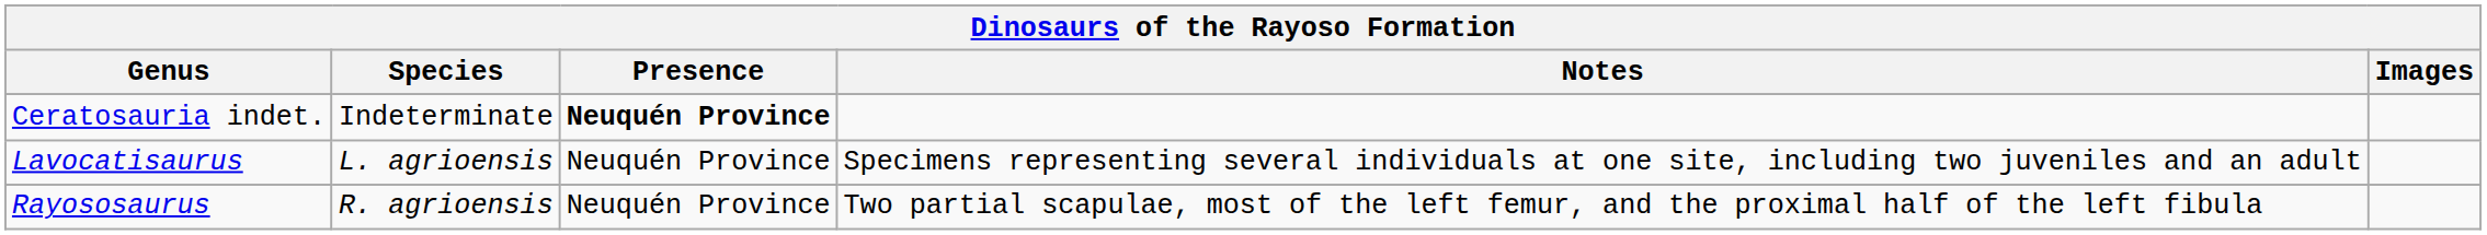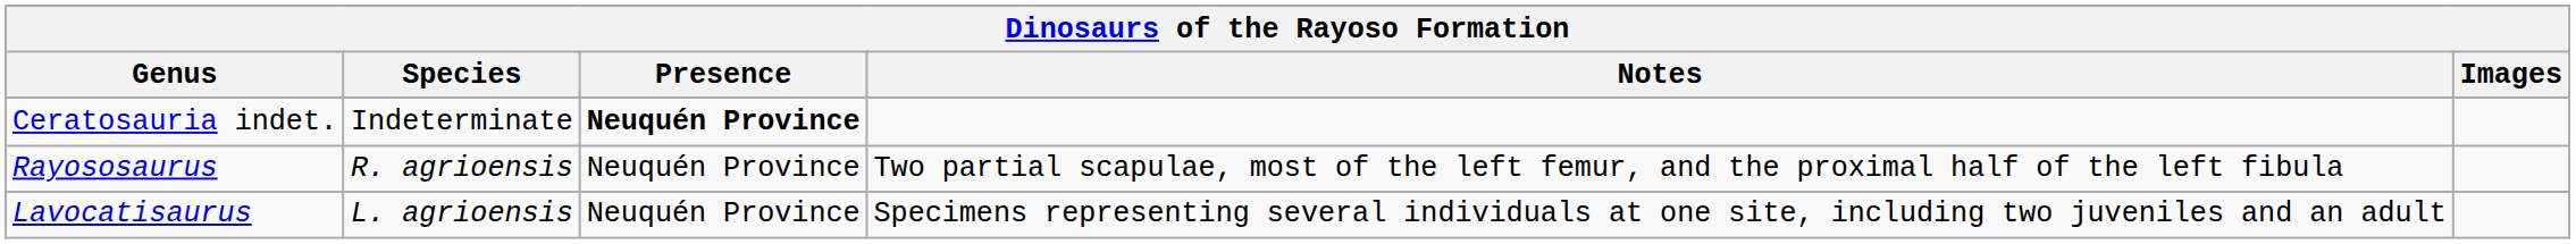rows swapped: Lavocatisaurus <-> Rayososaurus
